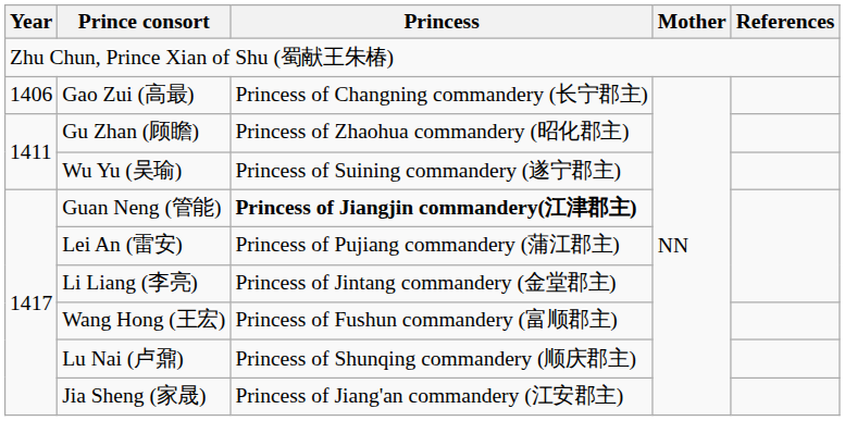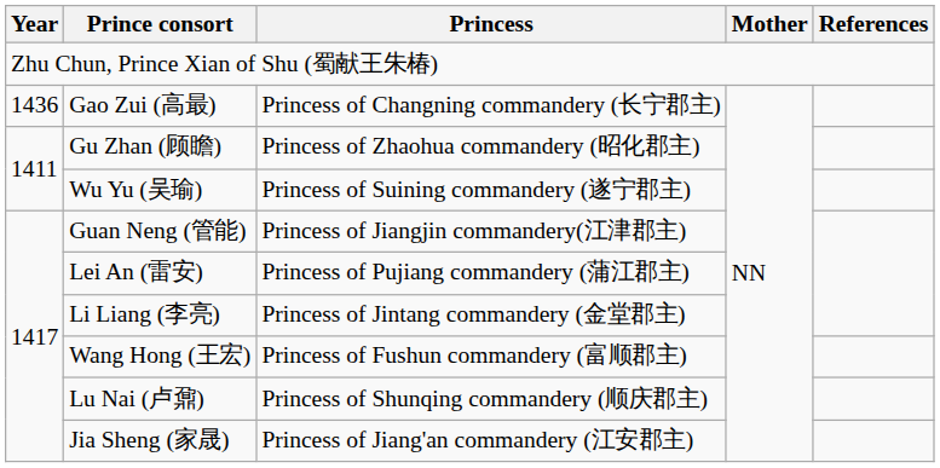Gao Zui (高最) | Year: 1406 -> 1436
Guan Neng (管能) | Princess: bold -> normal
